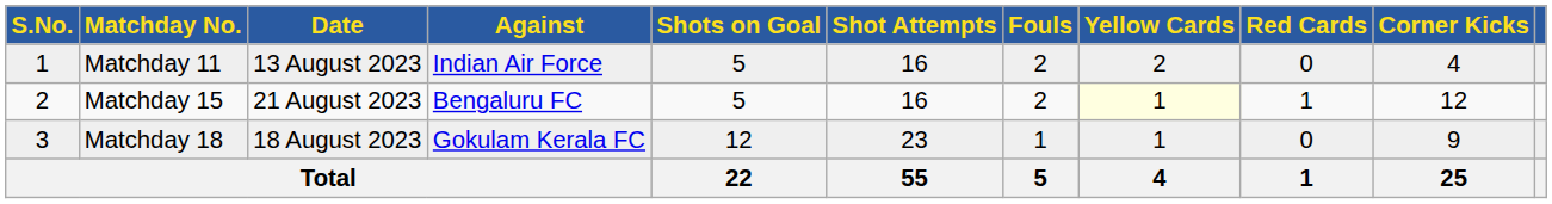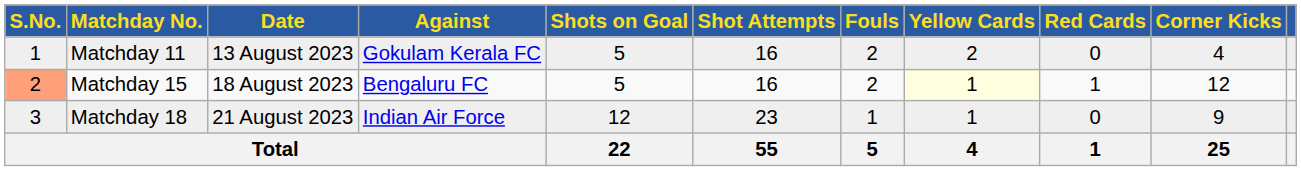Matchday 11 | Against: Indian Air Force -> Gokulam Kerala FC
Matchday 15 | S.No.: no background -> lightsalmon background
Matchday 15 | Date: 21 August 2023 -> 18 August 2023
Matchday 18 | Date: 18 August 2023 -> 21 August 2023
Matchday 18 | Against: Gokulam Kerala FC -> Indian Air Force
